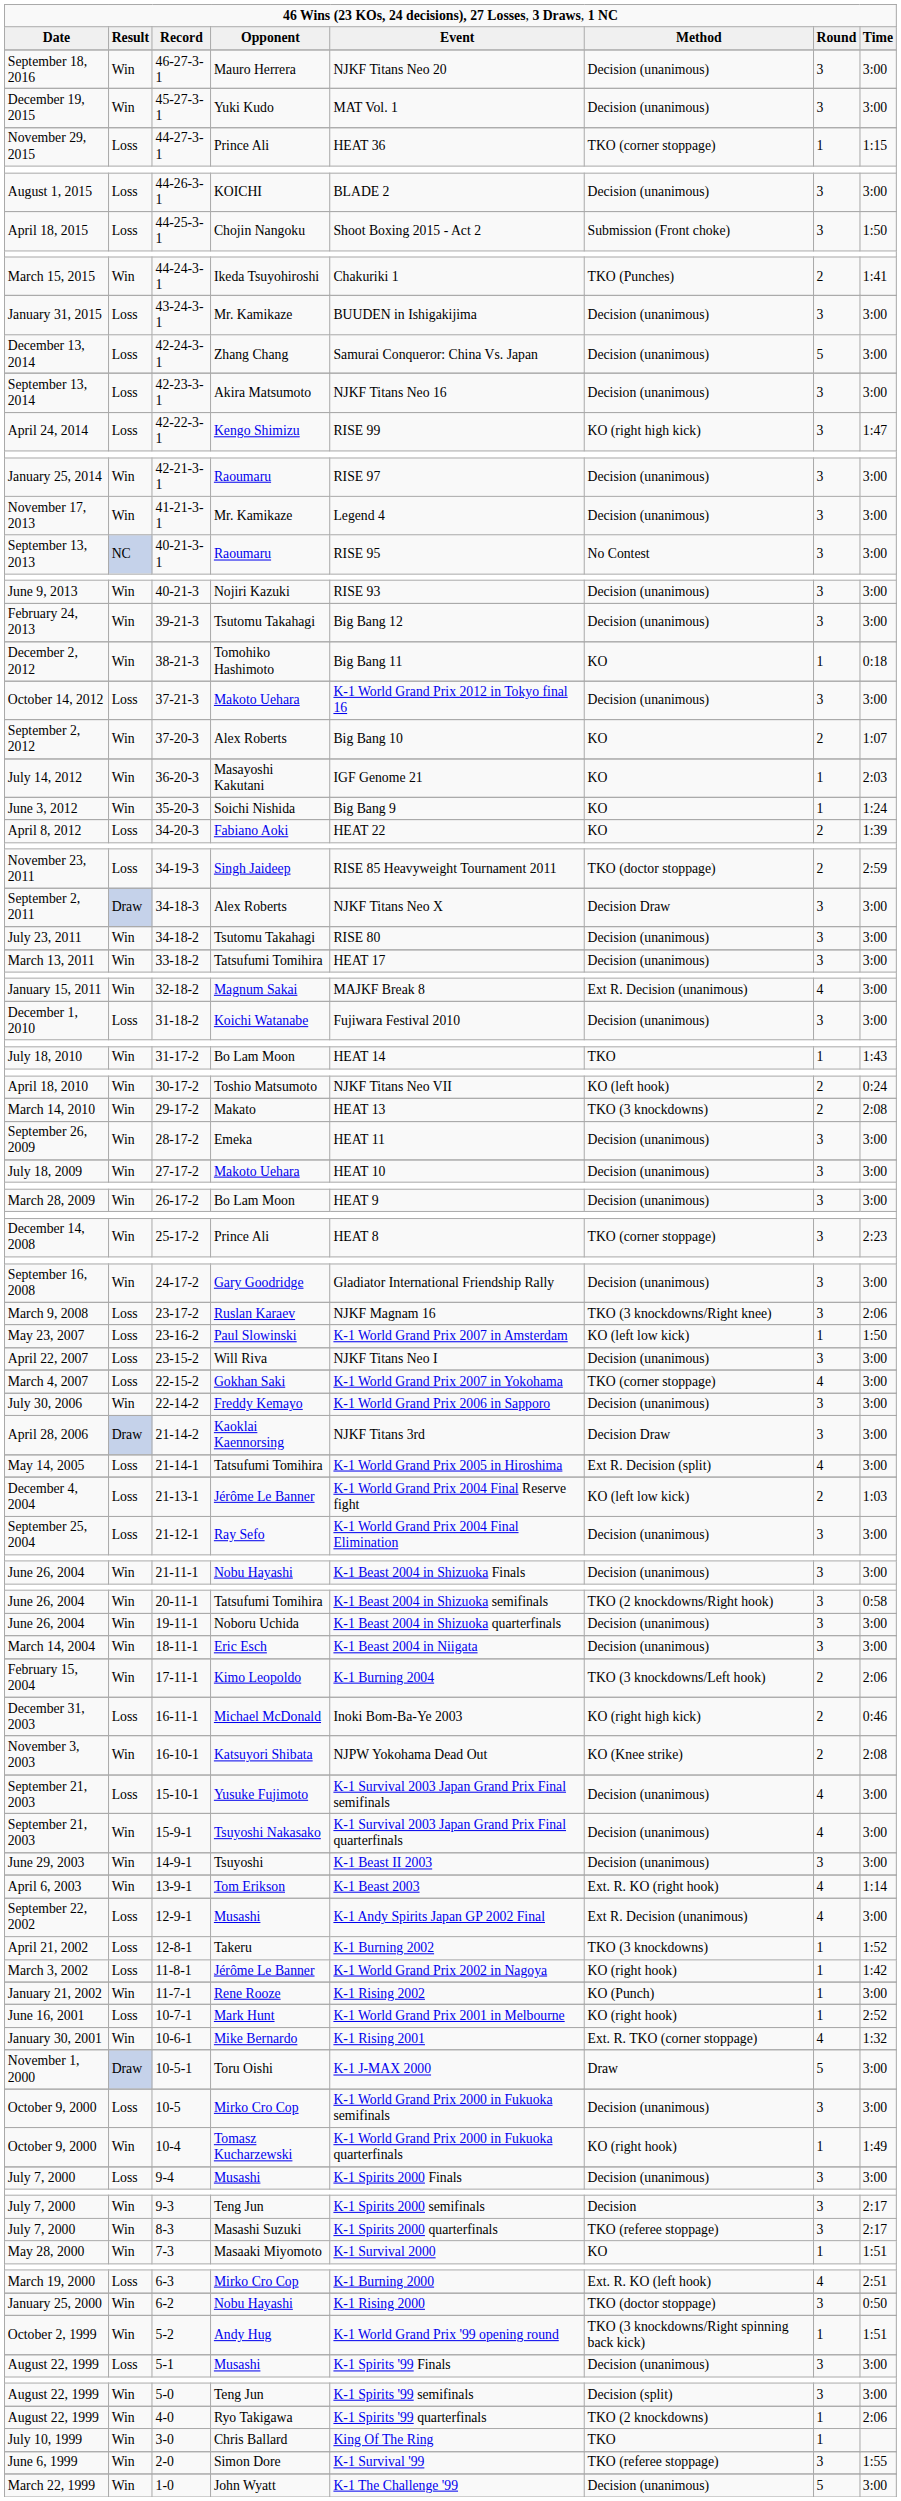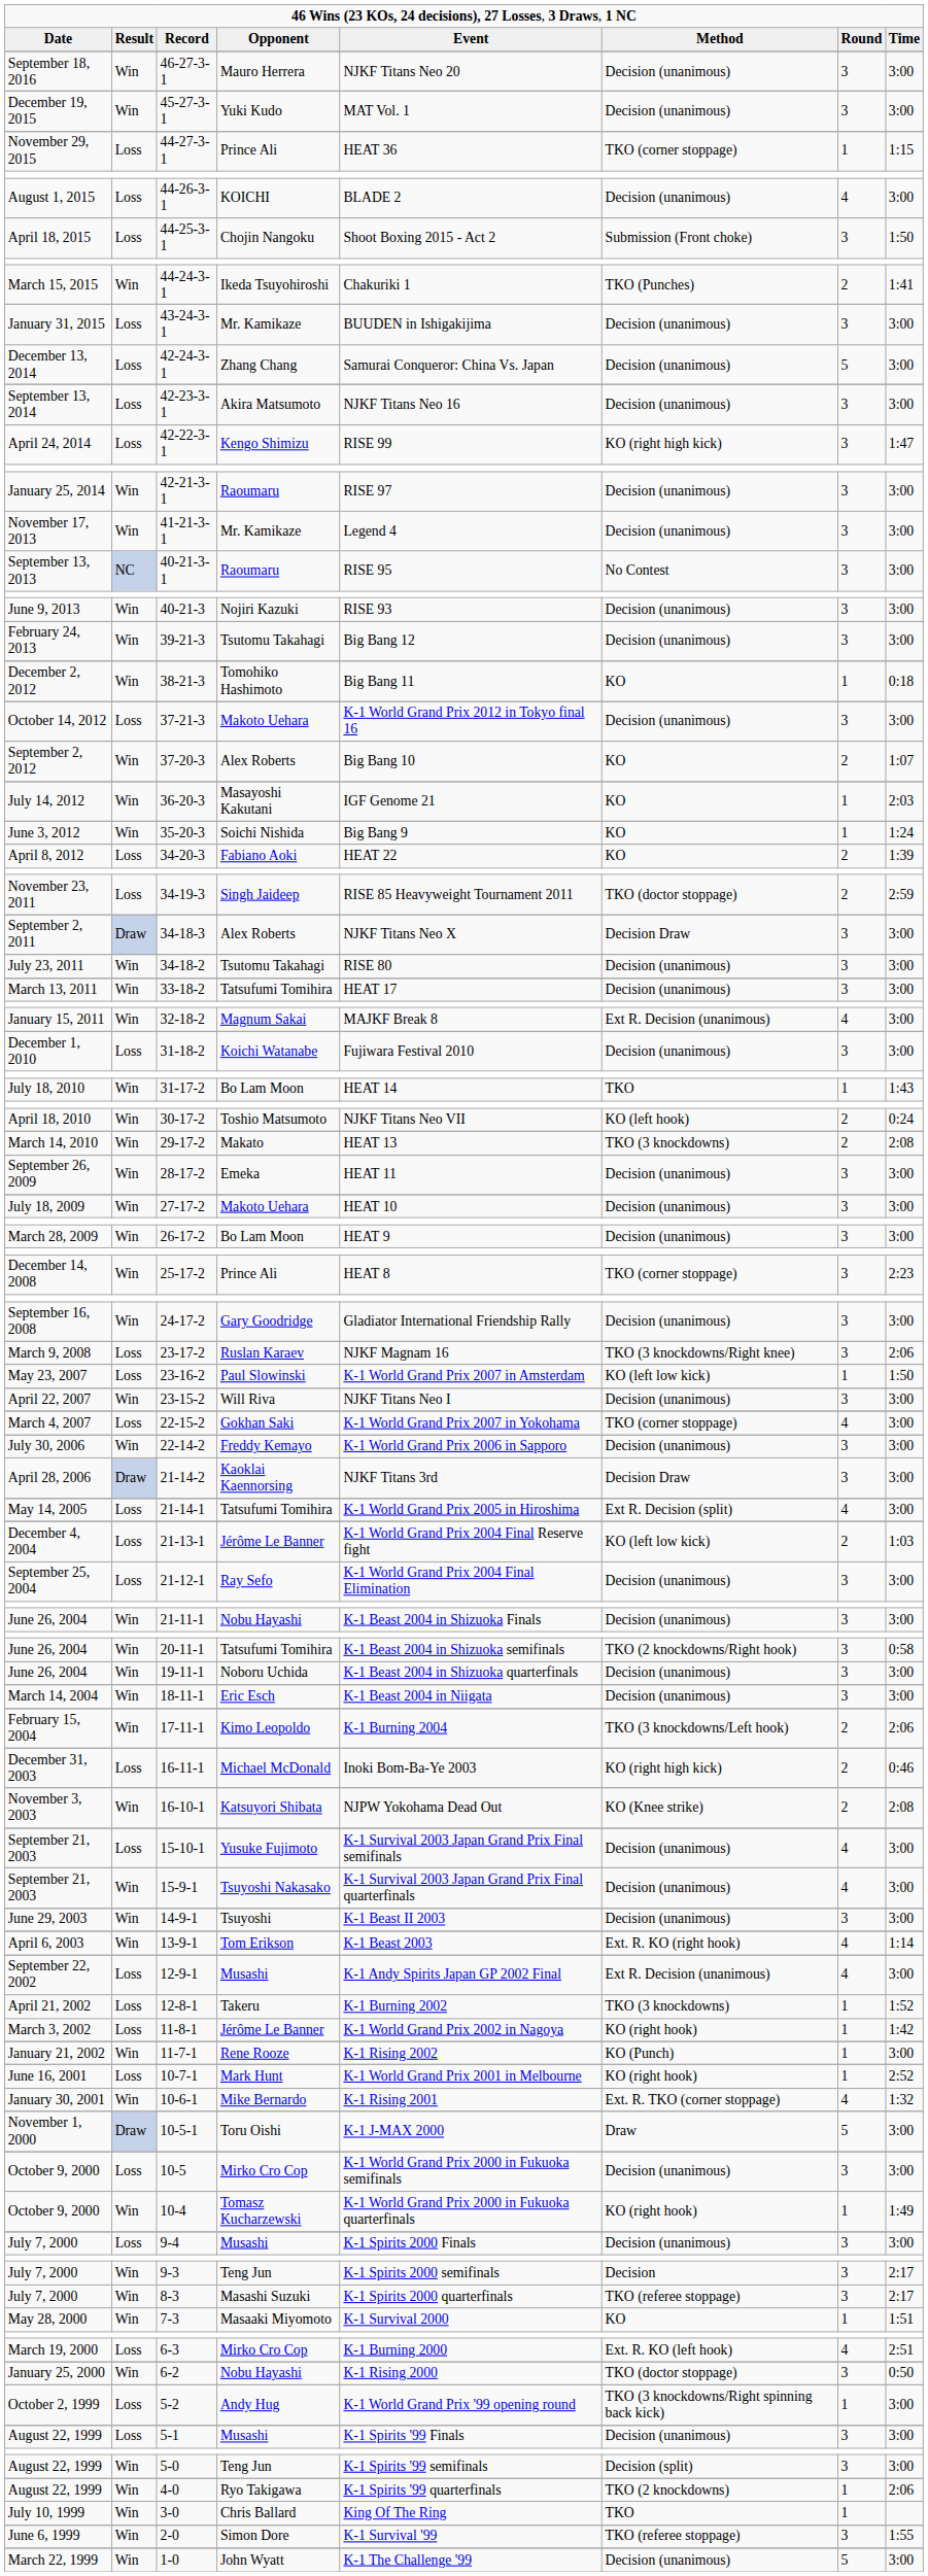44-26-3-1 | column 7: 3 -> 4
23-15-2 | column 2: Loss -> Win
5-2 | column 2: Win -> Loss
5-2 | column 8: 1:51 -> 3:00
